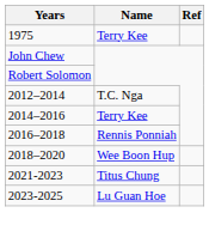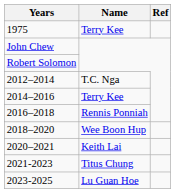+ row: 2020–2021 | Keith Lai
